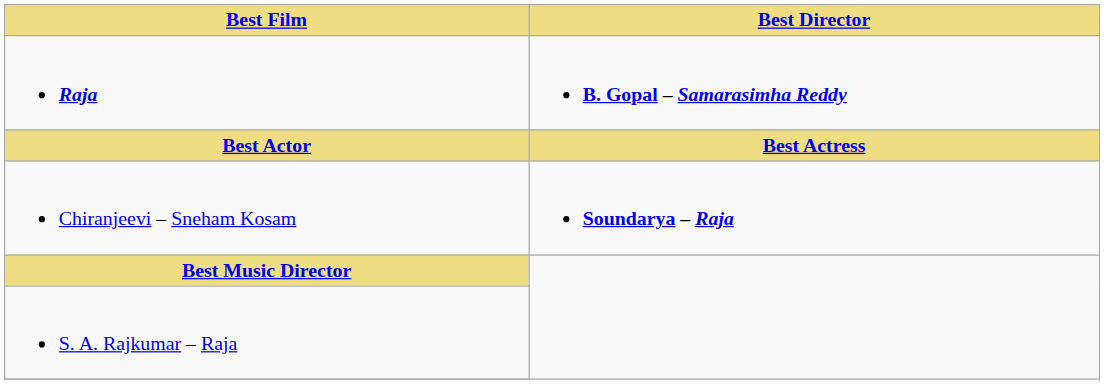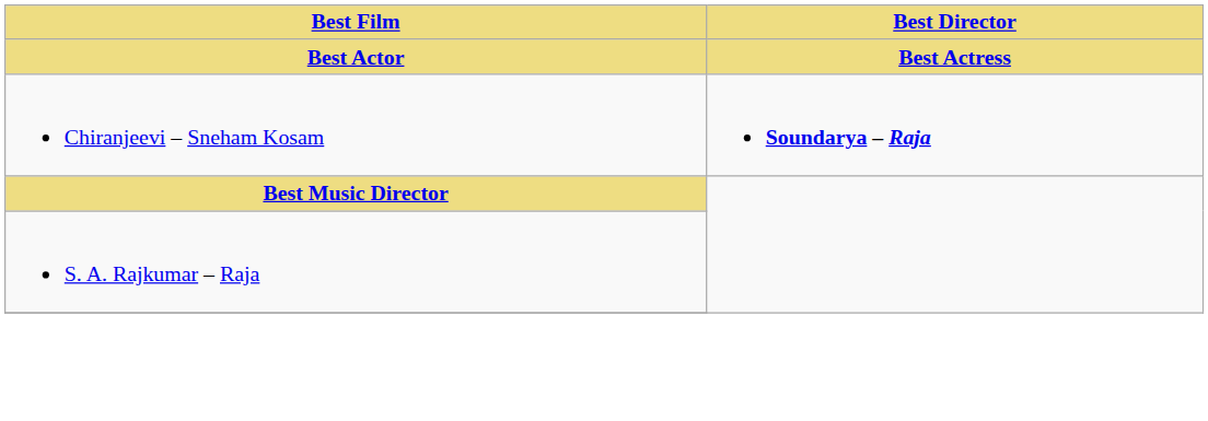- row: Raja | B. Gopal – Samarasimha Reddy
